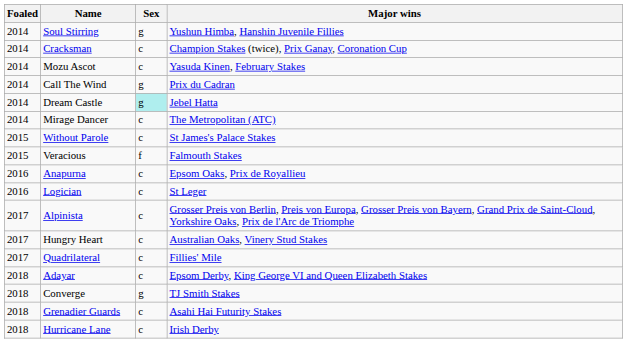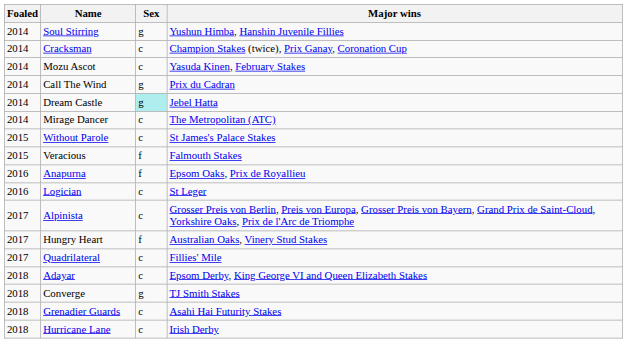Anapurna | Sex: c -> f
Hungry Heart | Sex: c -> f
